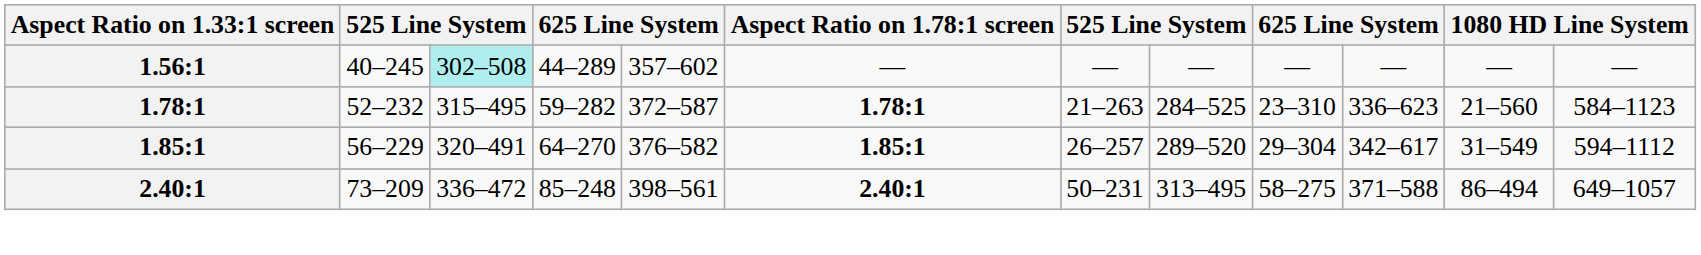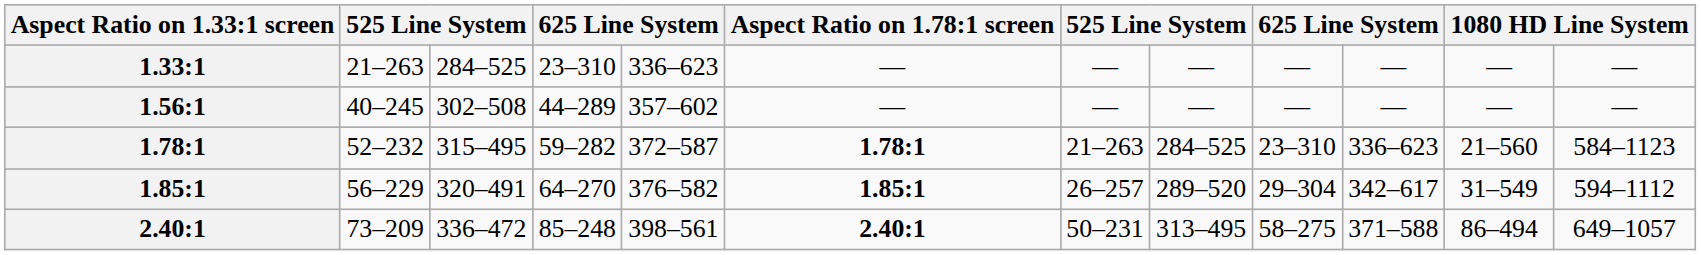+ row: 1.33:1 | 21–263 | 284–525 | 23–310 | 336–623 | — | — | — | — | — | — | —
1.56:1 | column 3: paleturquoise background -> no background
